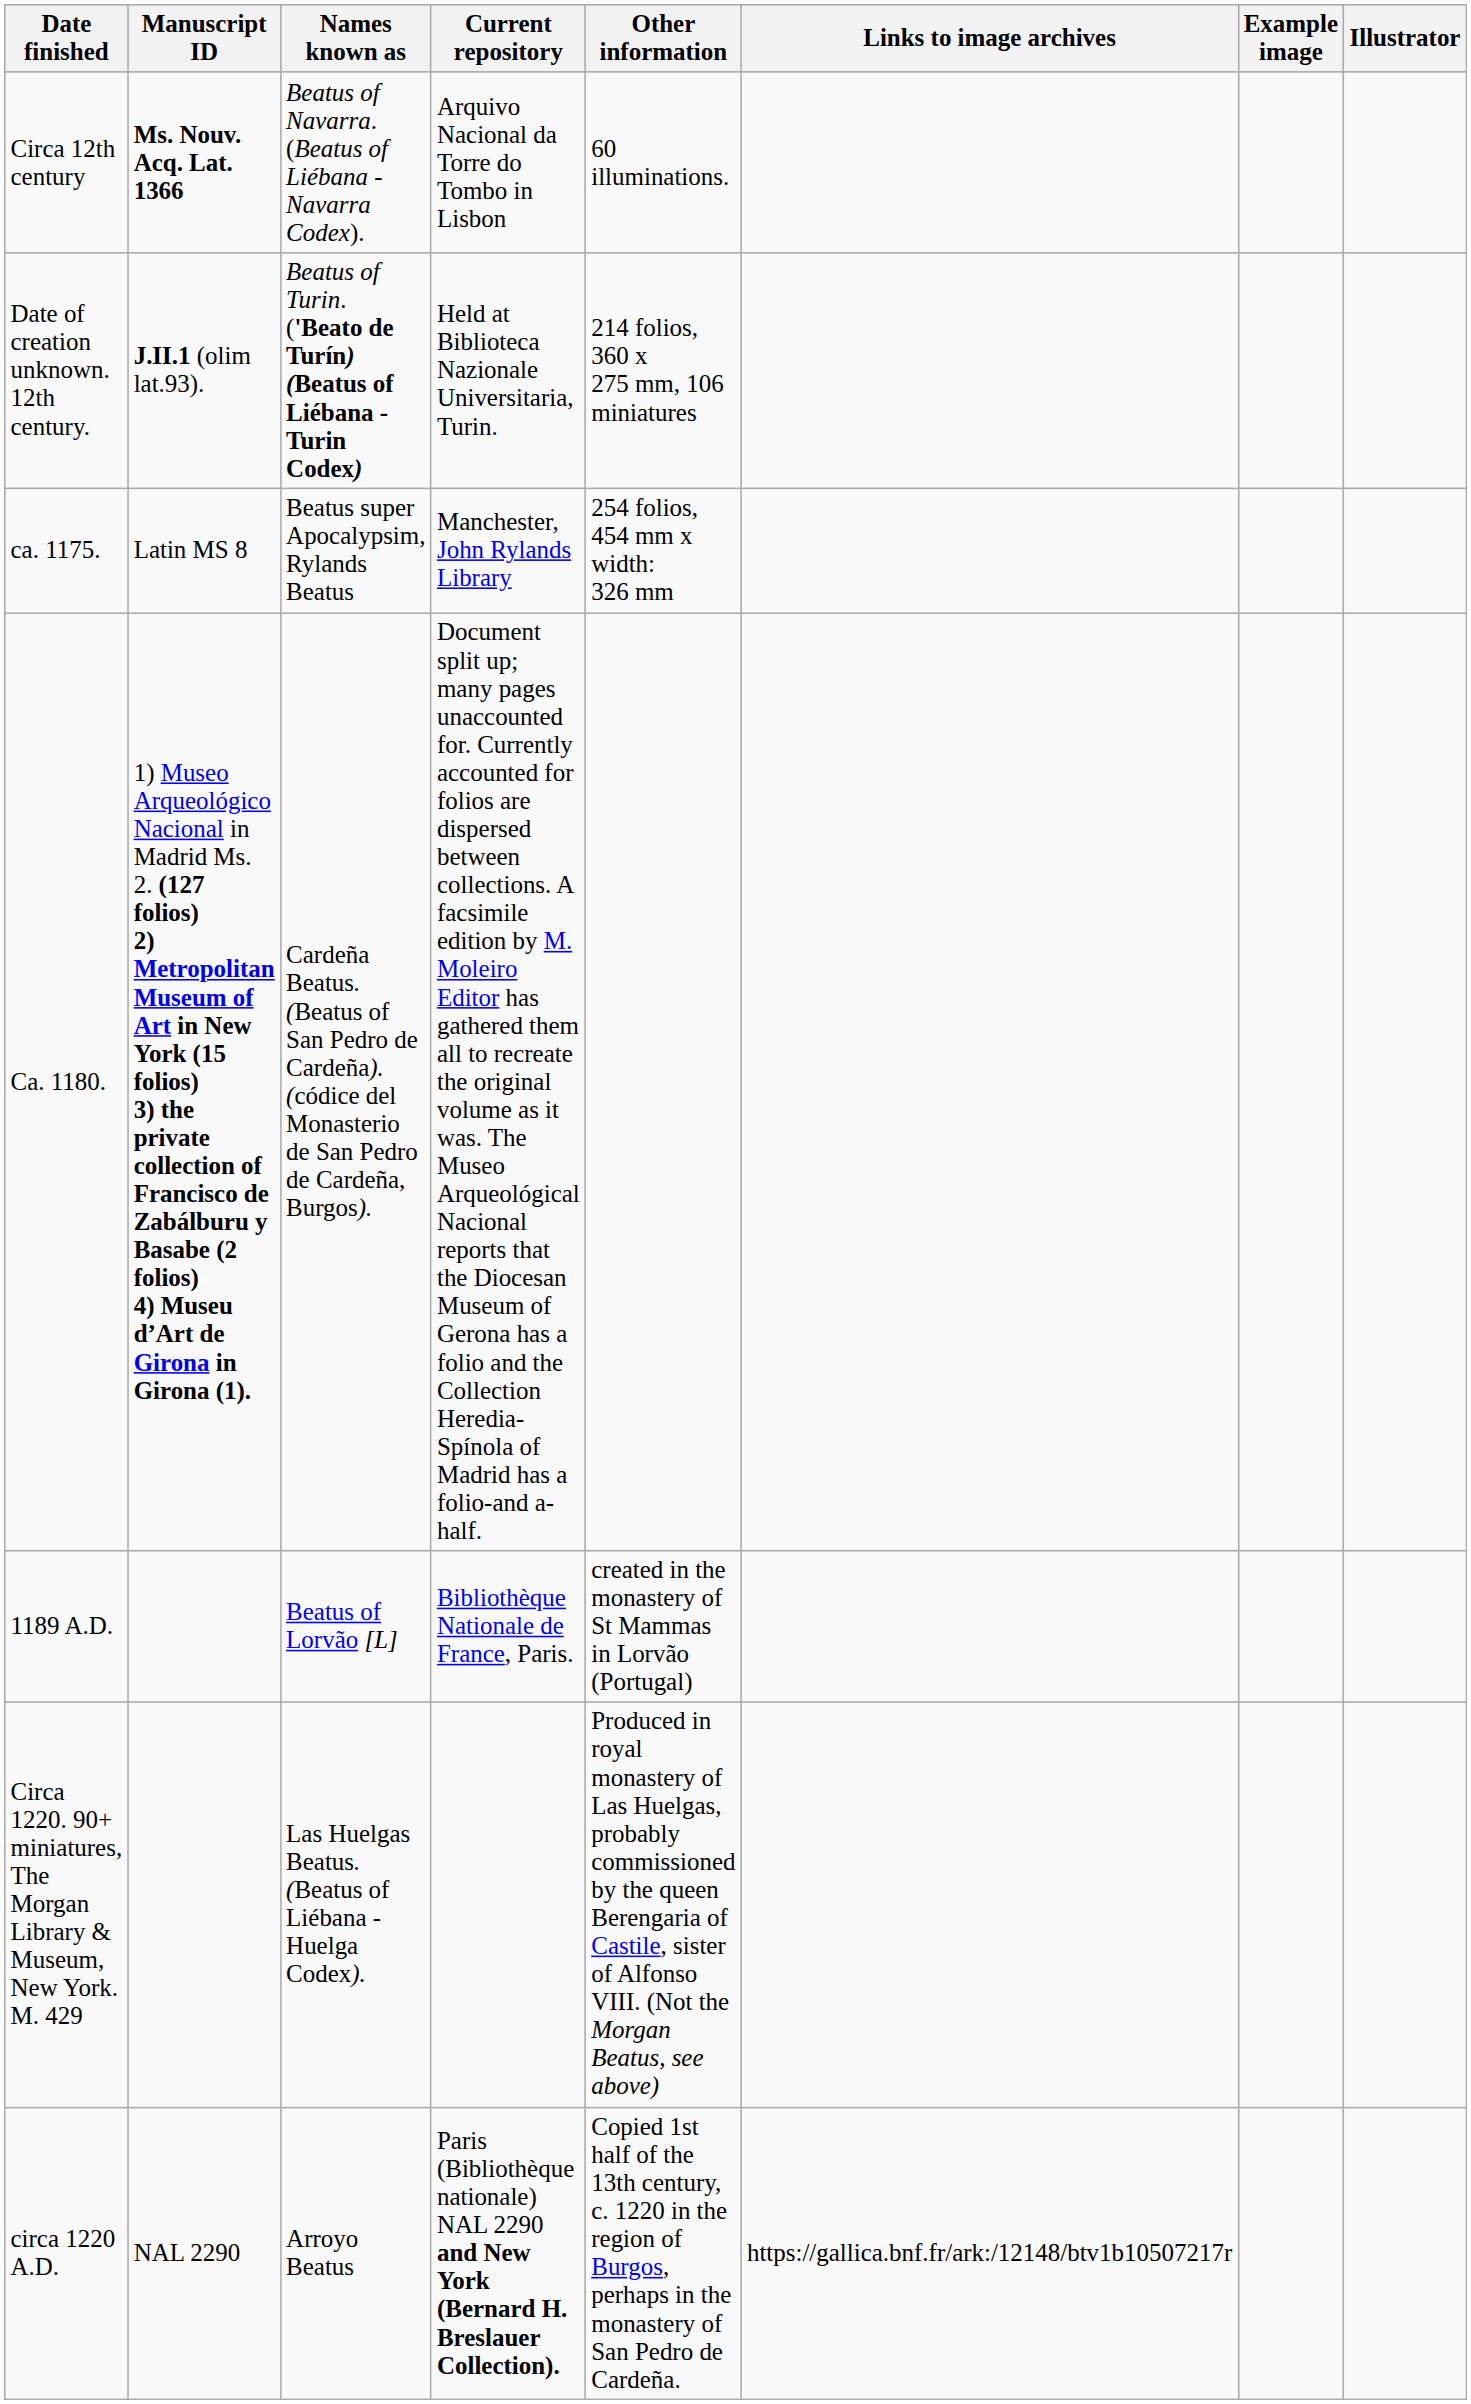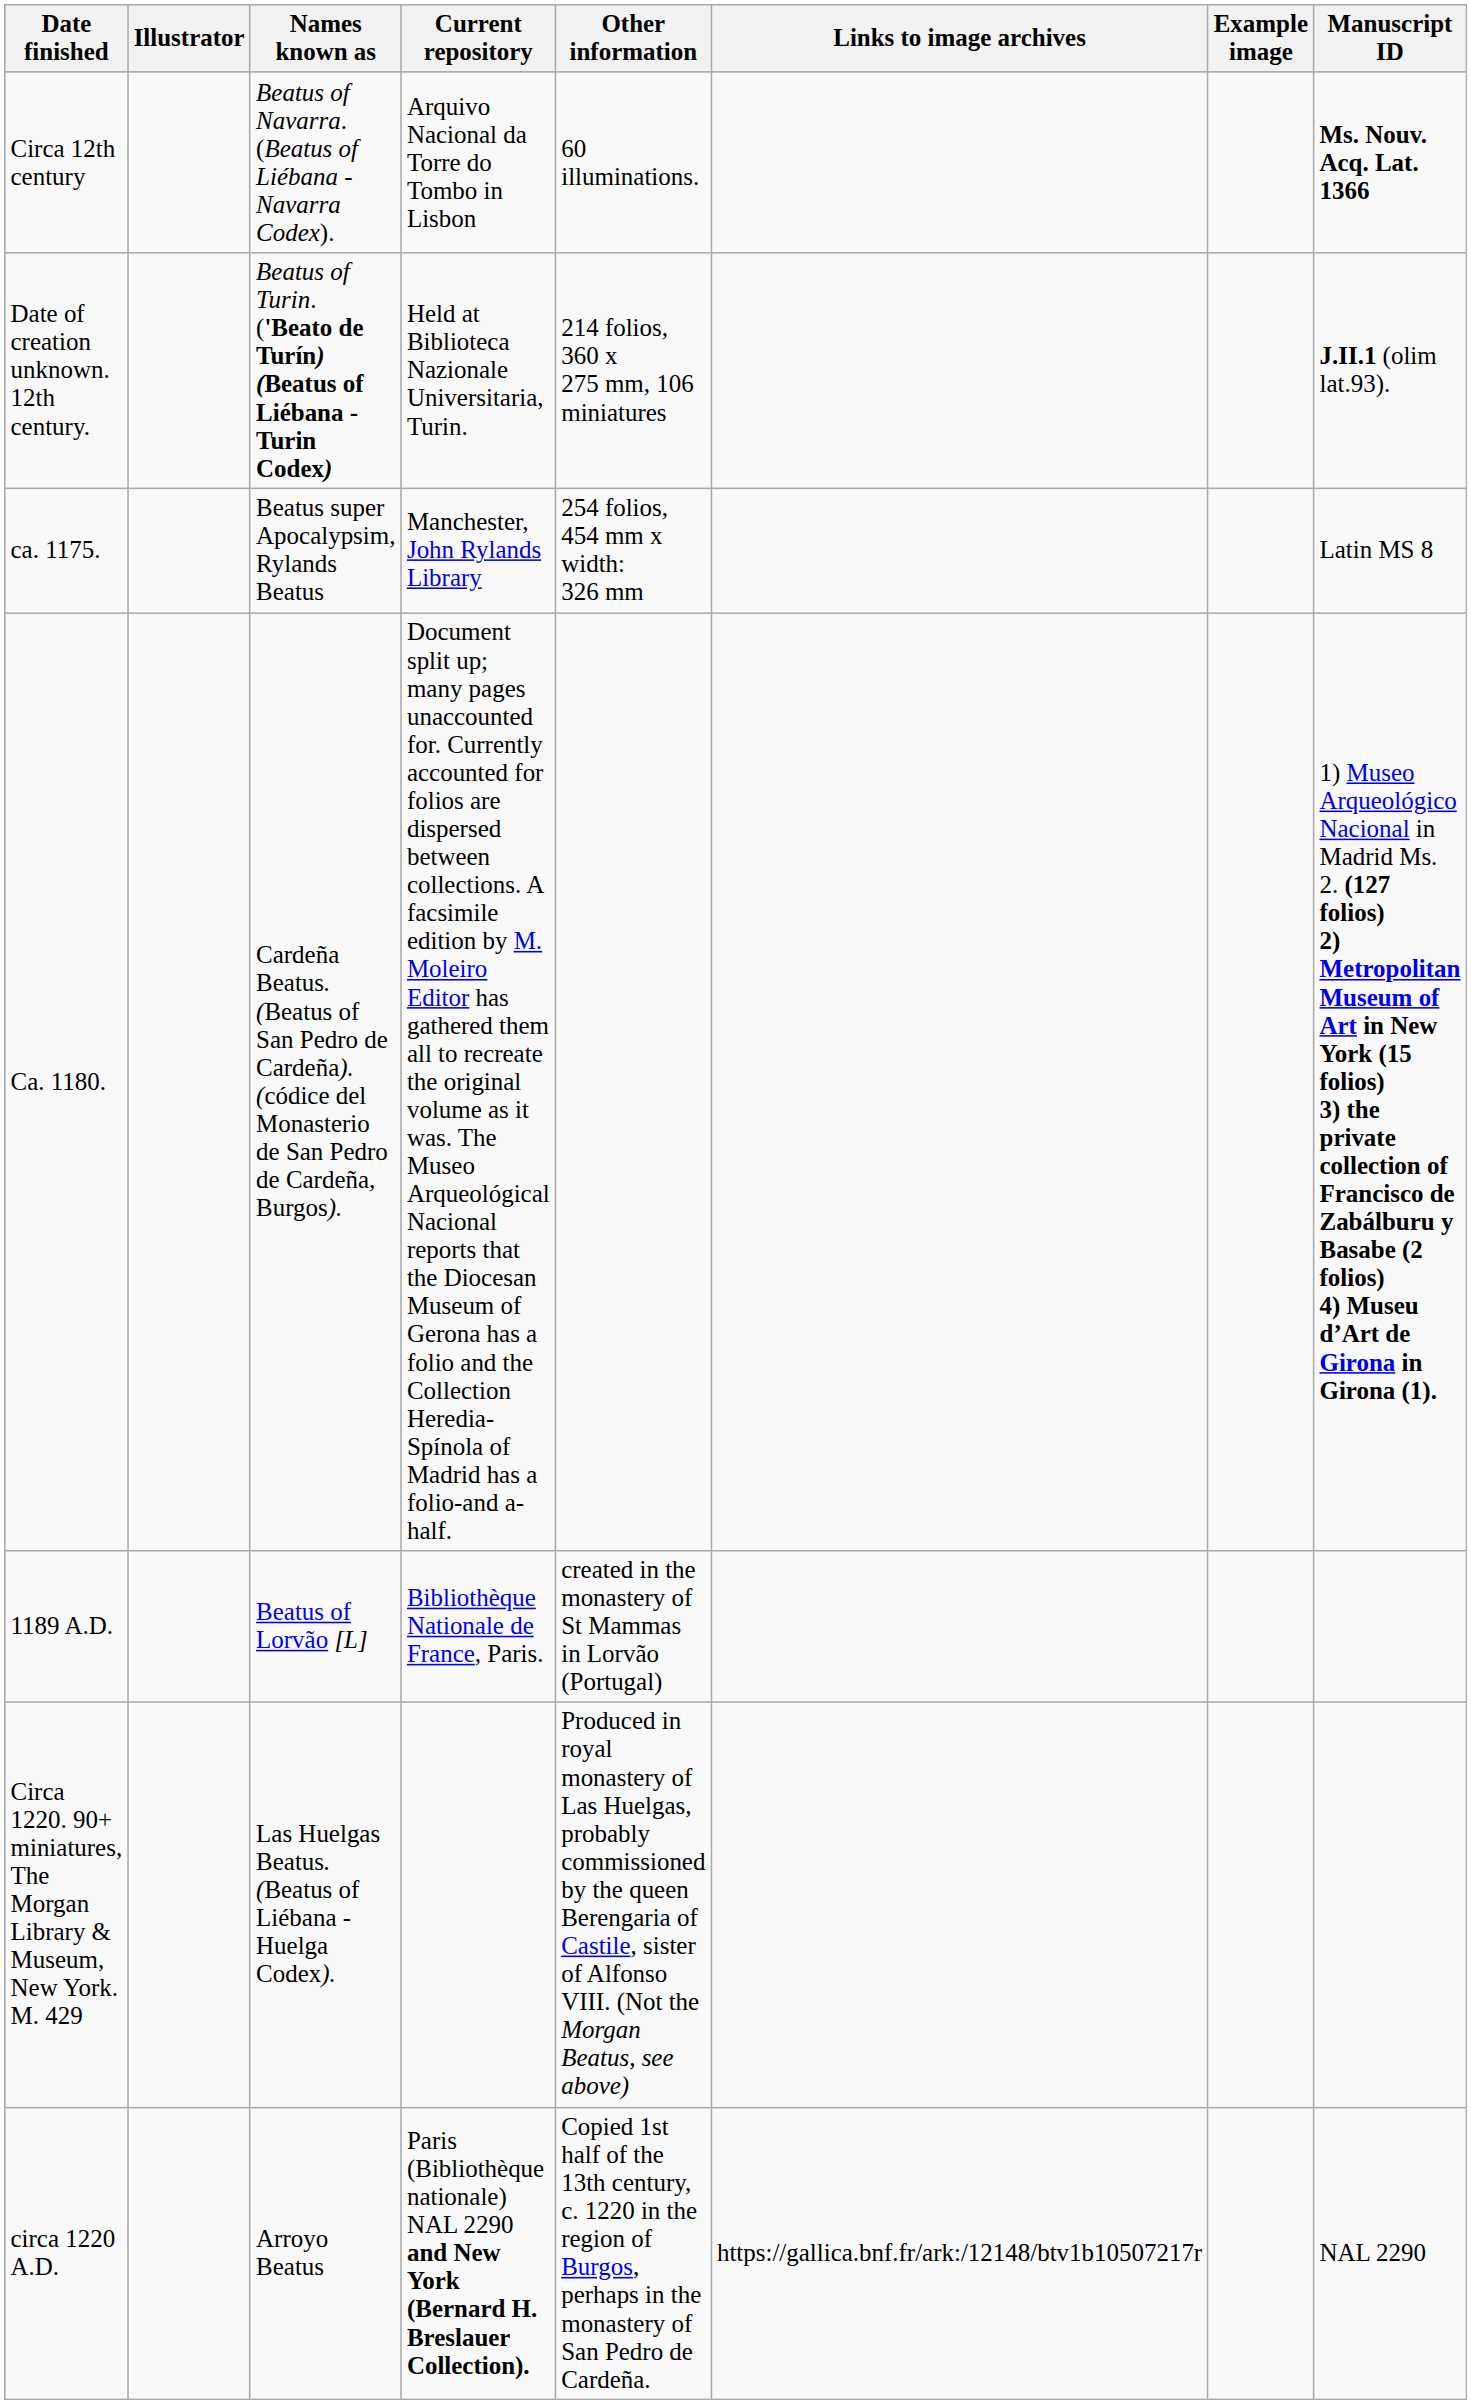columns swapped: Manuscript ID <-> Illustrator
